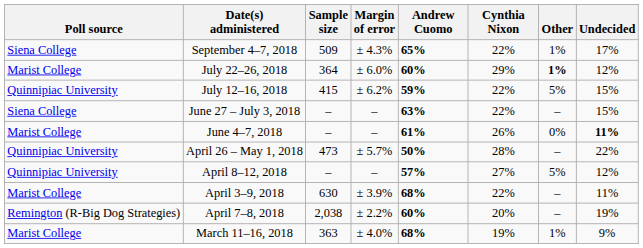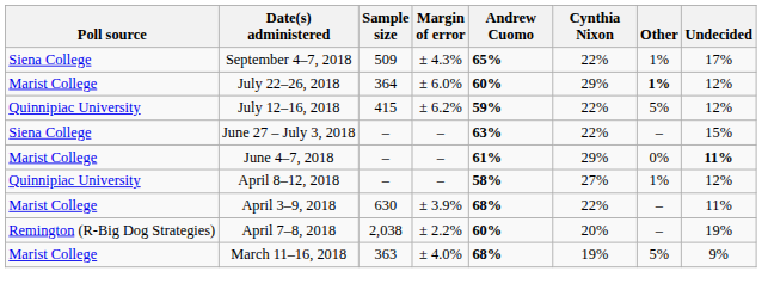July 12–16, 2018 | Undecided: 15% -> 12%
June 4–7, 2018 | Cynthia Nixon: 26% -> 29%
- row: Quinnipiac University | April 26 – May 1, 2018 | 473 | ± 5.7% | 50% | 28% | – | 22%
April 8–12, 2018 | Andrew Cuomo: 57% -> 58%
April 8–12, 2018 | Other: 5% -> 1%
March 11–16, 2018 | Other: 1% -> 5%
